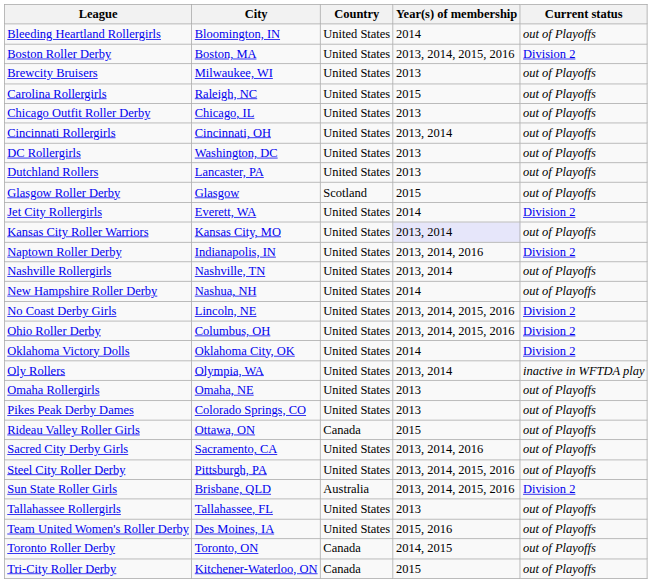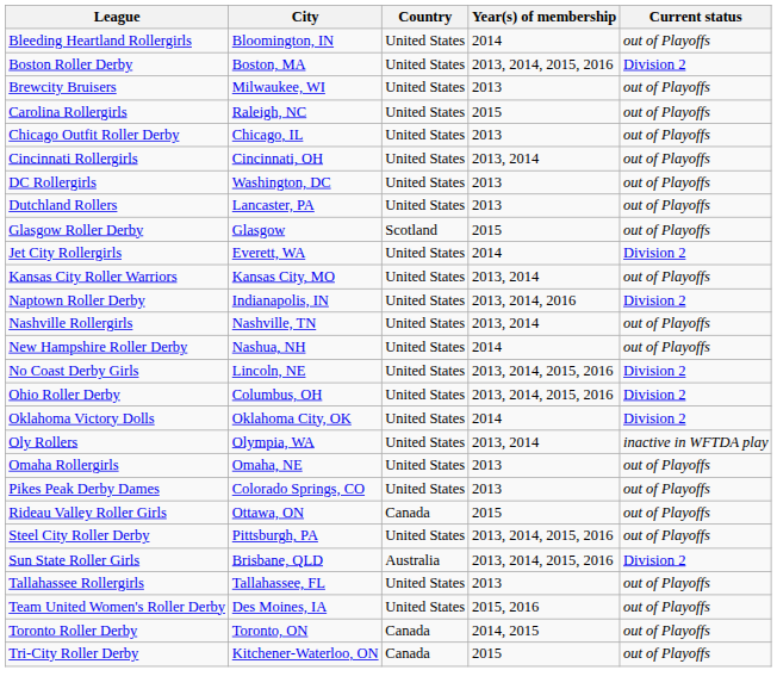Kansas City Roller Warriors | Year(s) of membership: lavender background -> no background
- row: Sacred City Derby Girls | Sacramento, CA | United States | 2013, 2014, 2016 | out of Playoffs
